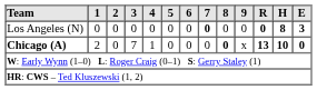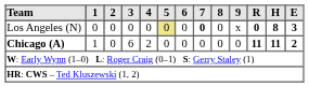Los Angeles (N) | 5: no background -> khaki background
Los Angeles (N) | 9: 0 -> x
Chicago (A) | 1: 2 -> 1
Chicago (A) | 3: 7 -> 6
Chicago (A) | 4: 1 -> 2
Chicago (A) | 8: bold -> normal
Chicago (A) | 9: x -> 0
Chicago (A) | R: 13 -> 11
Chicago (A) | H: 10 -> 11
Chicago (A) | E: 0 -> 2
